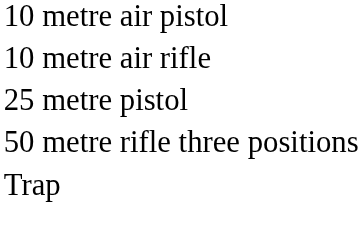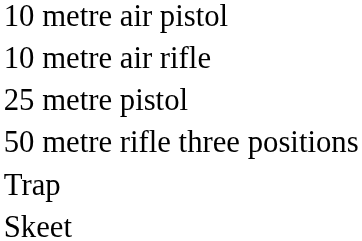+ row: Skeet
